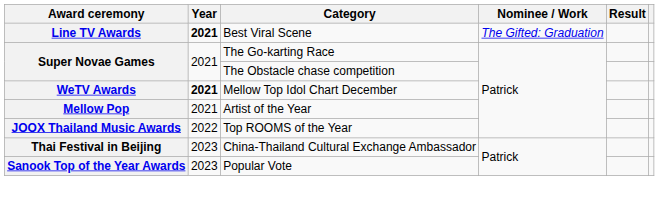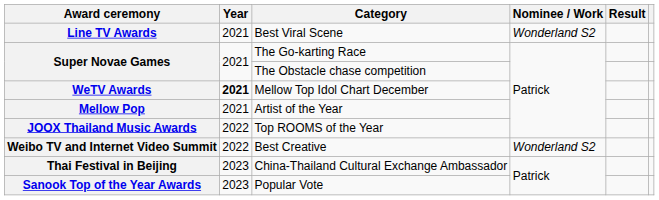Best Viral Scene | Year: bold -> normal
Best Viral Scene | Nominee / Work: The Gifted: Graduation -> Wonderland S2
+ row: Weibo TV and Internet Video Summit | 2022 | Best Creative | Wonderland S2
